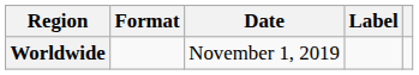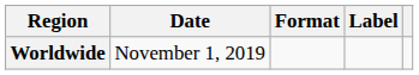columns swapped: Date <-> Format
